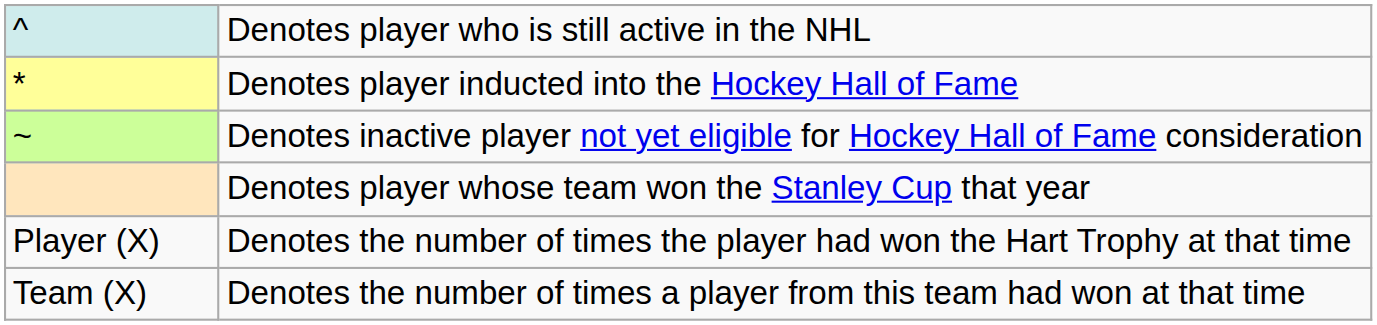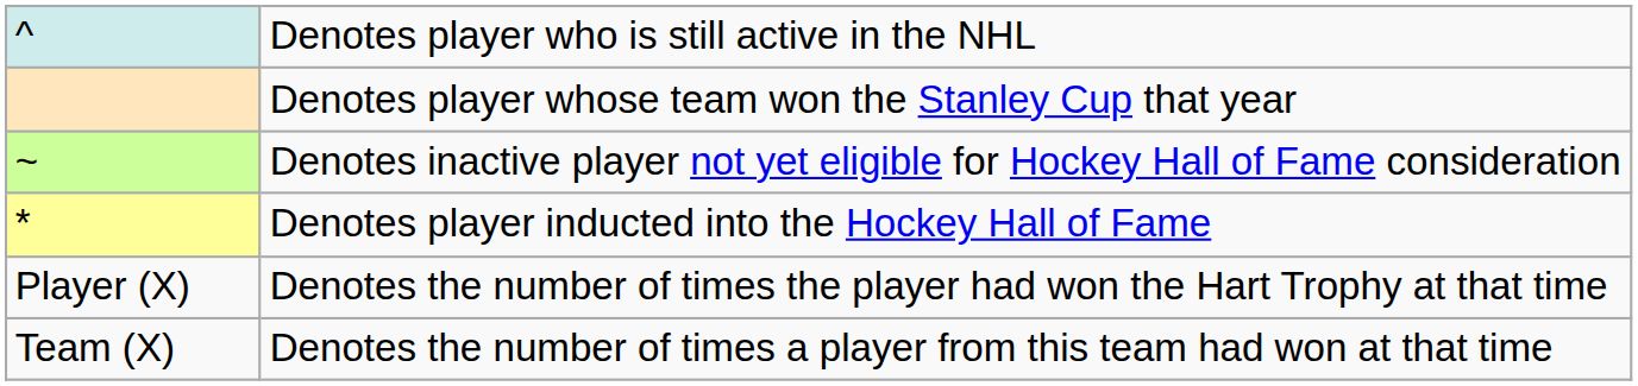rows swapped: Denotes player inducted into the Hockey Hall of Fame <-> Denotes player whose team won the Stanley Cup that year
